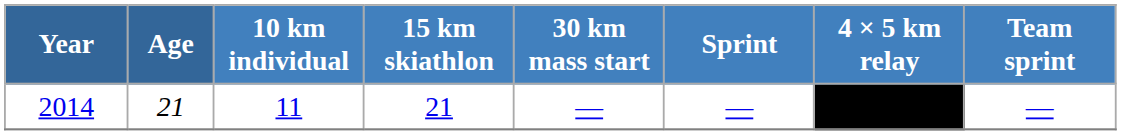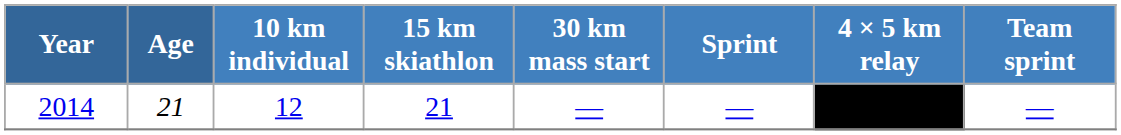2014 | 10 km individual: 11 -> 12
